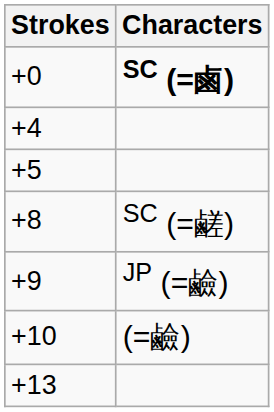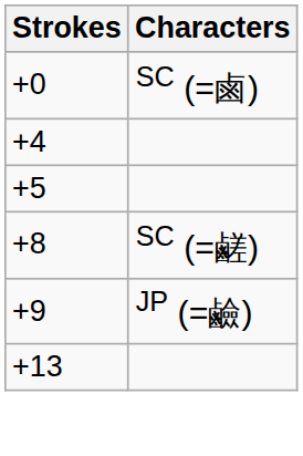+0 | Characters: bold -> normal
- row: +10 | (=鹼)
